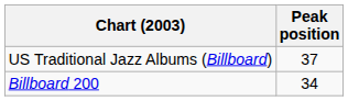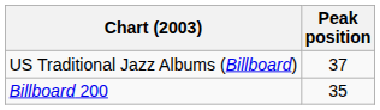Billboard 200 | Peak position: 34 -> 35
